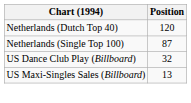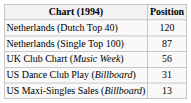+ row: UK Club Chart (Music Week) | 56
US Dance Club Play (Billboard) | Position: 32 -> 31
